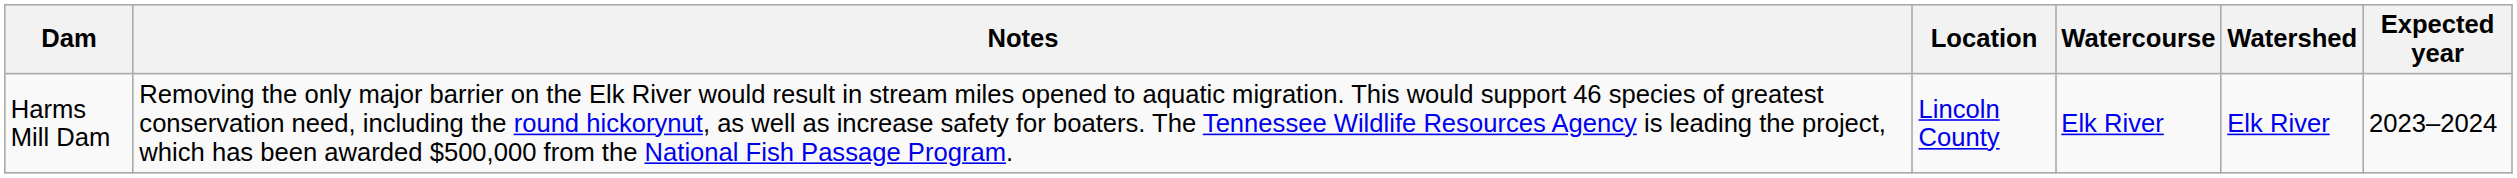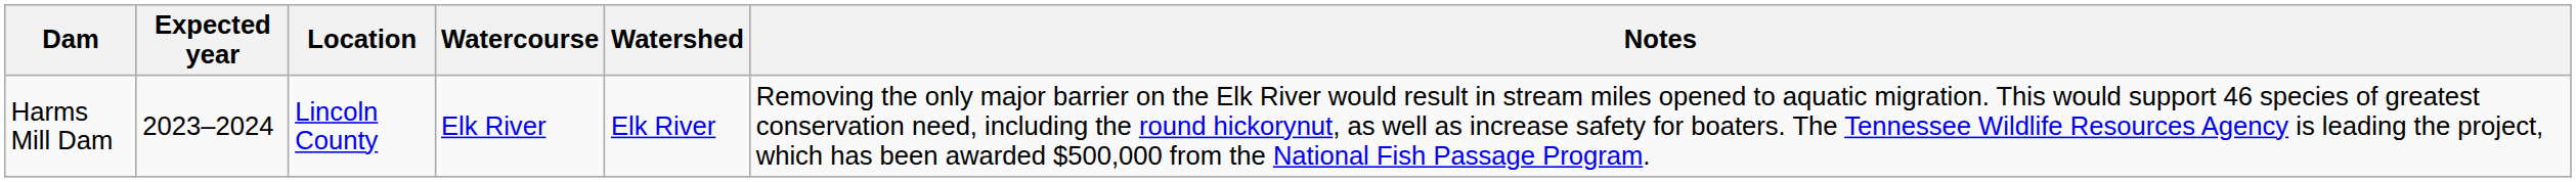columns swapped: Expected year <-> Notes
